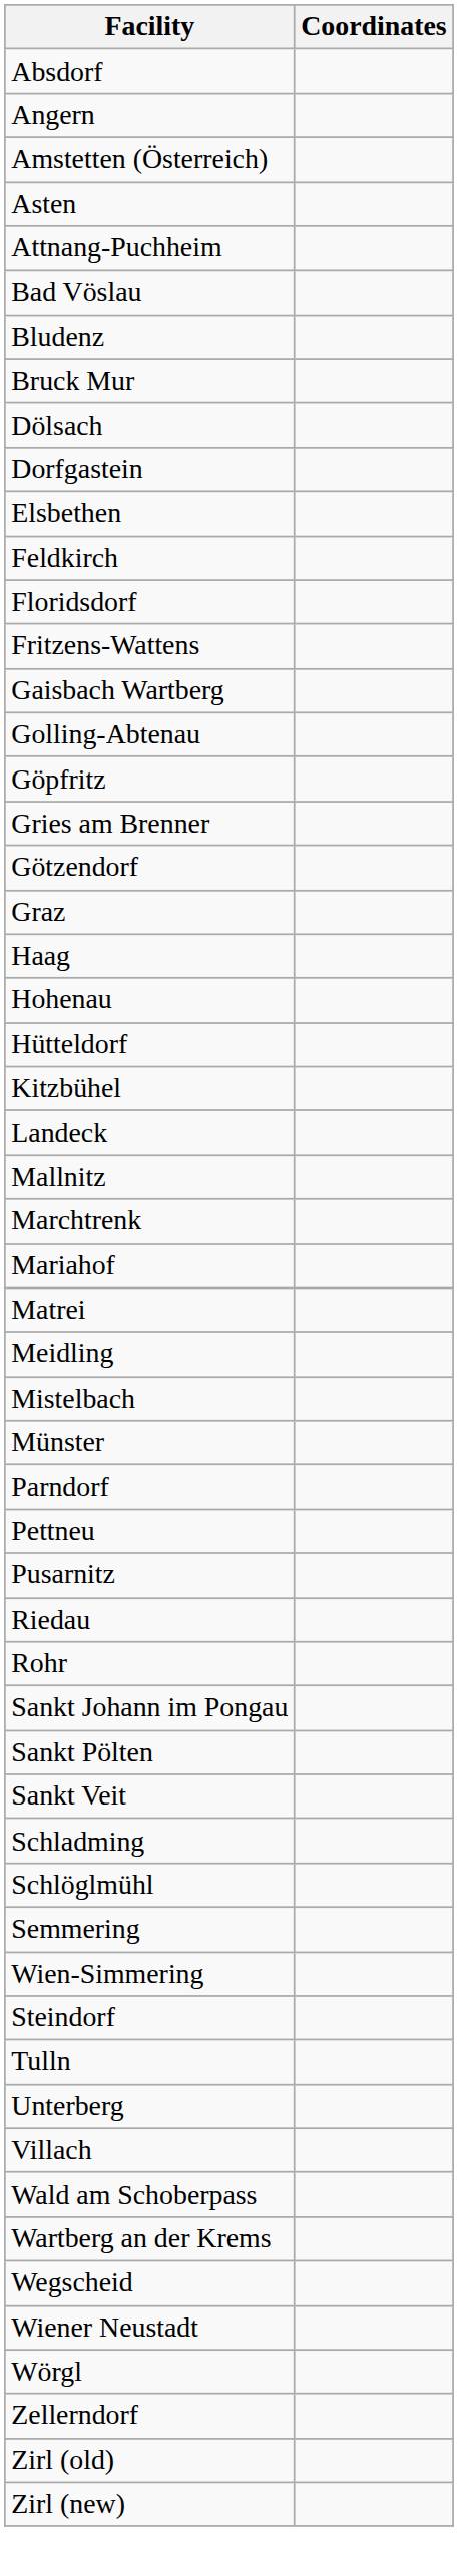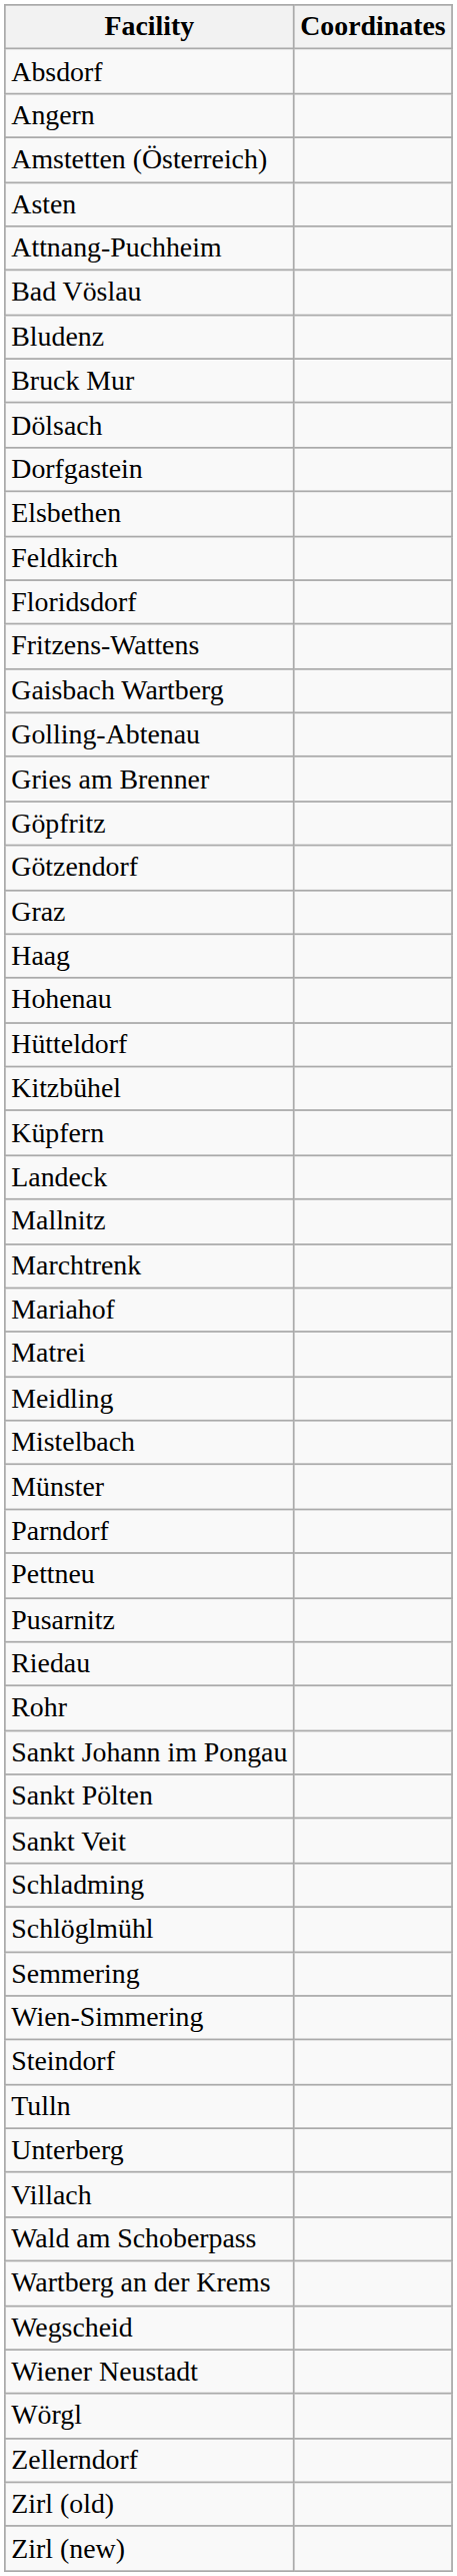rows swapped: Göpfritz <-> Gries am Brenner
+ row: Küpfern
